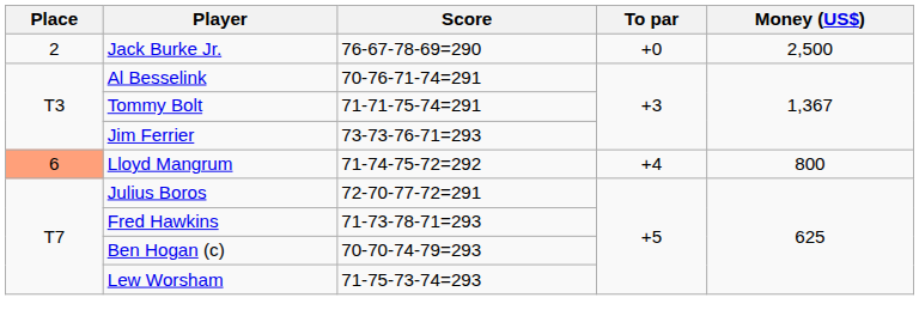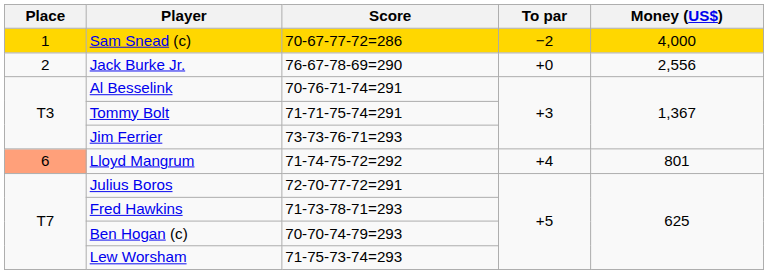+ row: 1 | Sam Snead (c) | 70-67-77-72=286 | −2 | 4,000
Jack Burke Jr. | Money (US$): 2,500 -> 2,556
Lloyd Mangrum | Money (US$): 800 -> 801
